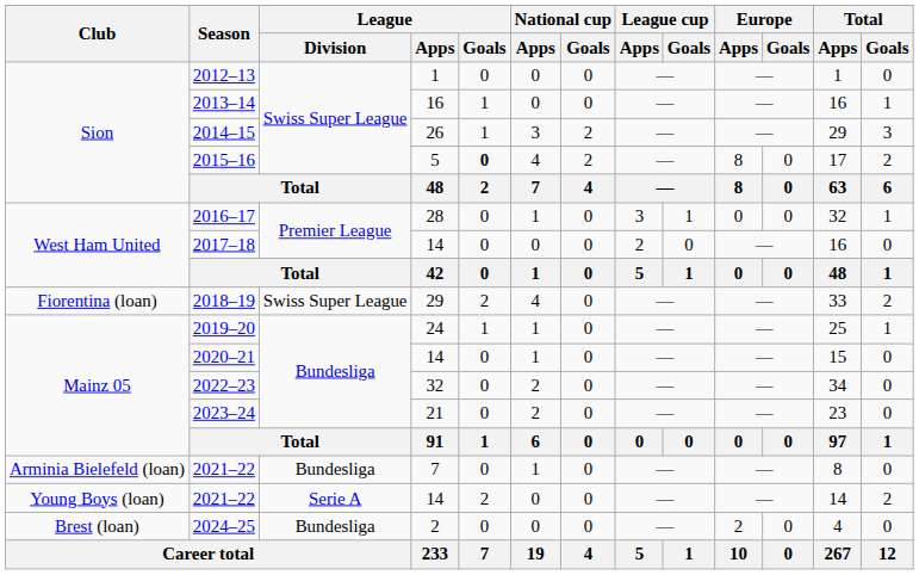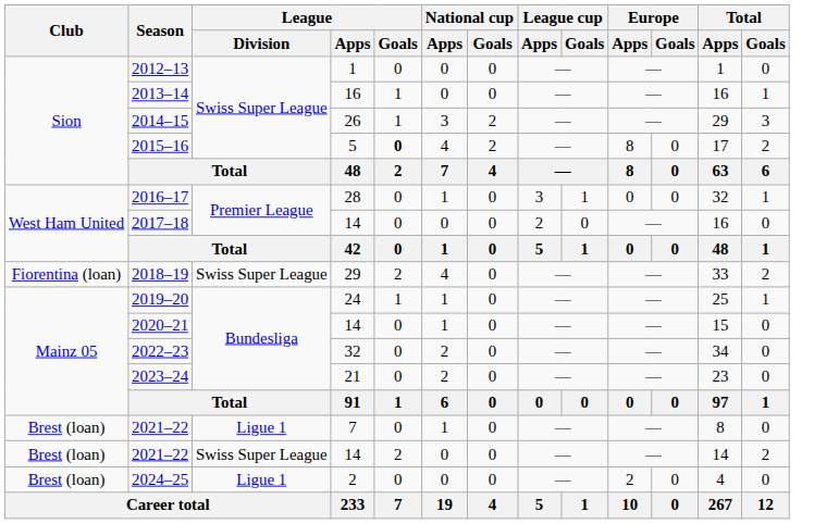2021–22 / 7 | Club: Arminia Bielefeld (loan) -> Brest (loan)
2021–22 / 7 | League / Division: Bundesliga -> Ligue 1
2021–22 / 14 | Club: Young Boys (loan) -> Brest (loan)
2021–22 / 14 | League / Division: Serie A -> Swiss Super League
2024–25 | League / Division: Bundesliga -> Ligue 1
